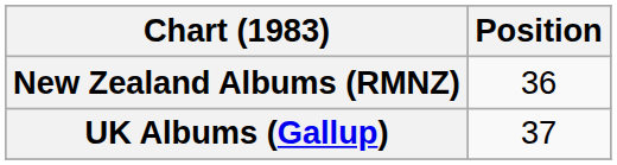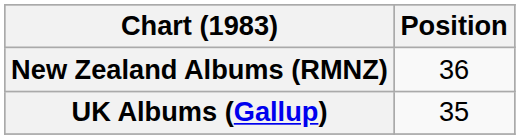UK Albums (Gallup) | Position: 37 -> 35
